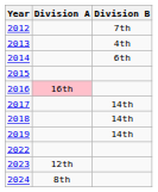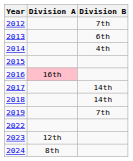2013 | Division B: 4th -> 6th
2014 | Division B: 6th -> 4th
2019 | Division B: 14th -> 7th
